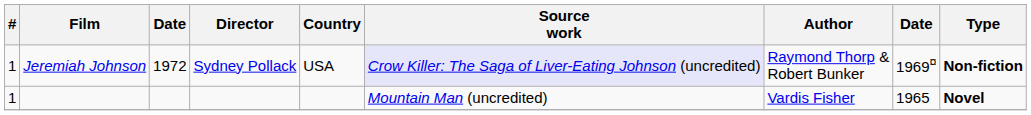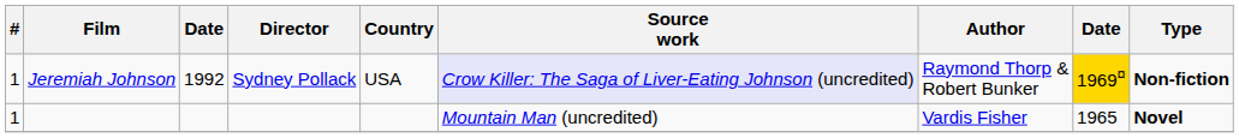Jeremiah Johnson | column 3: 1972 -> 1992
Jeremiah Johnson | column 8: no background -> gold background
